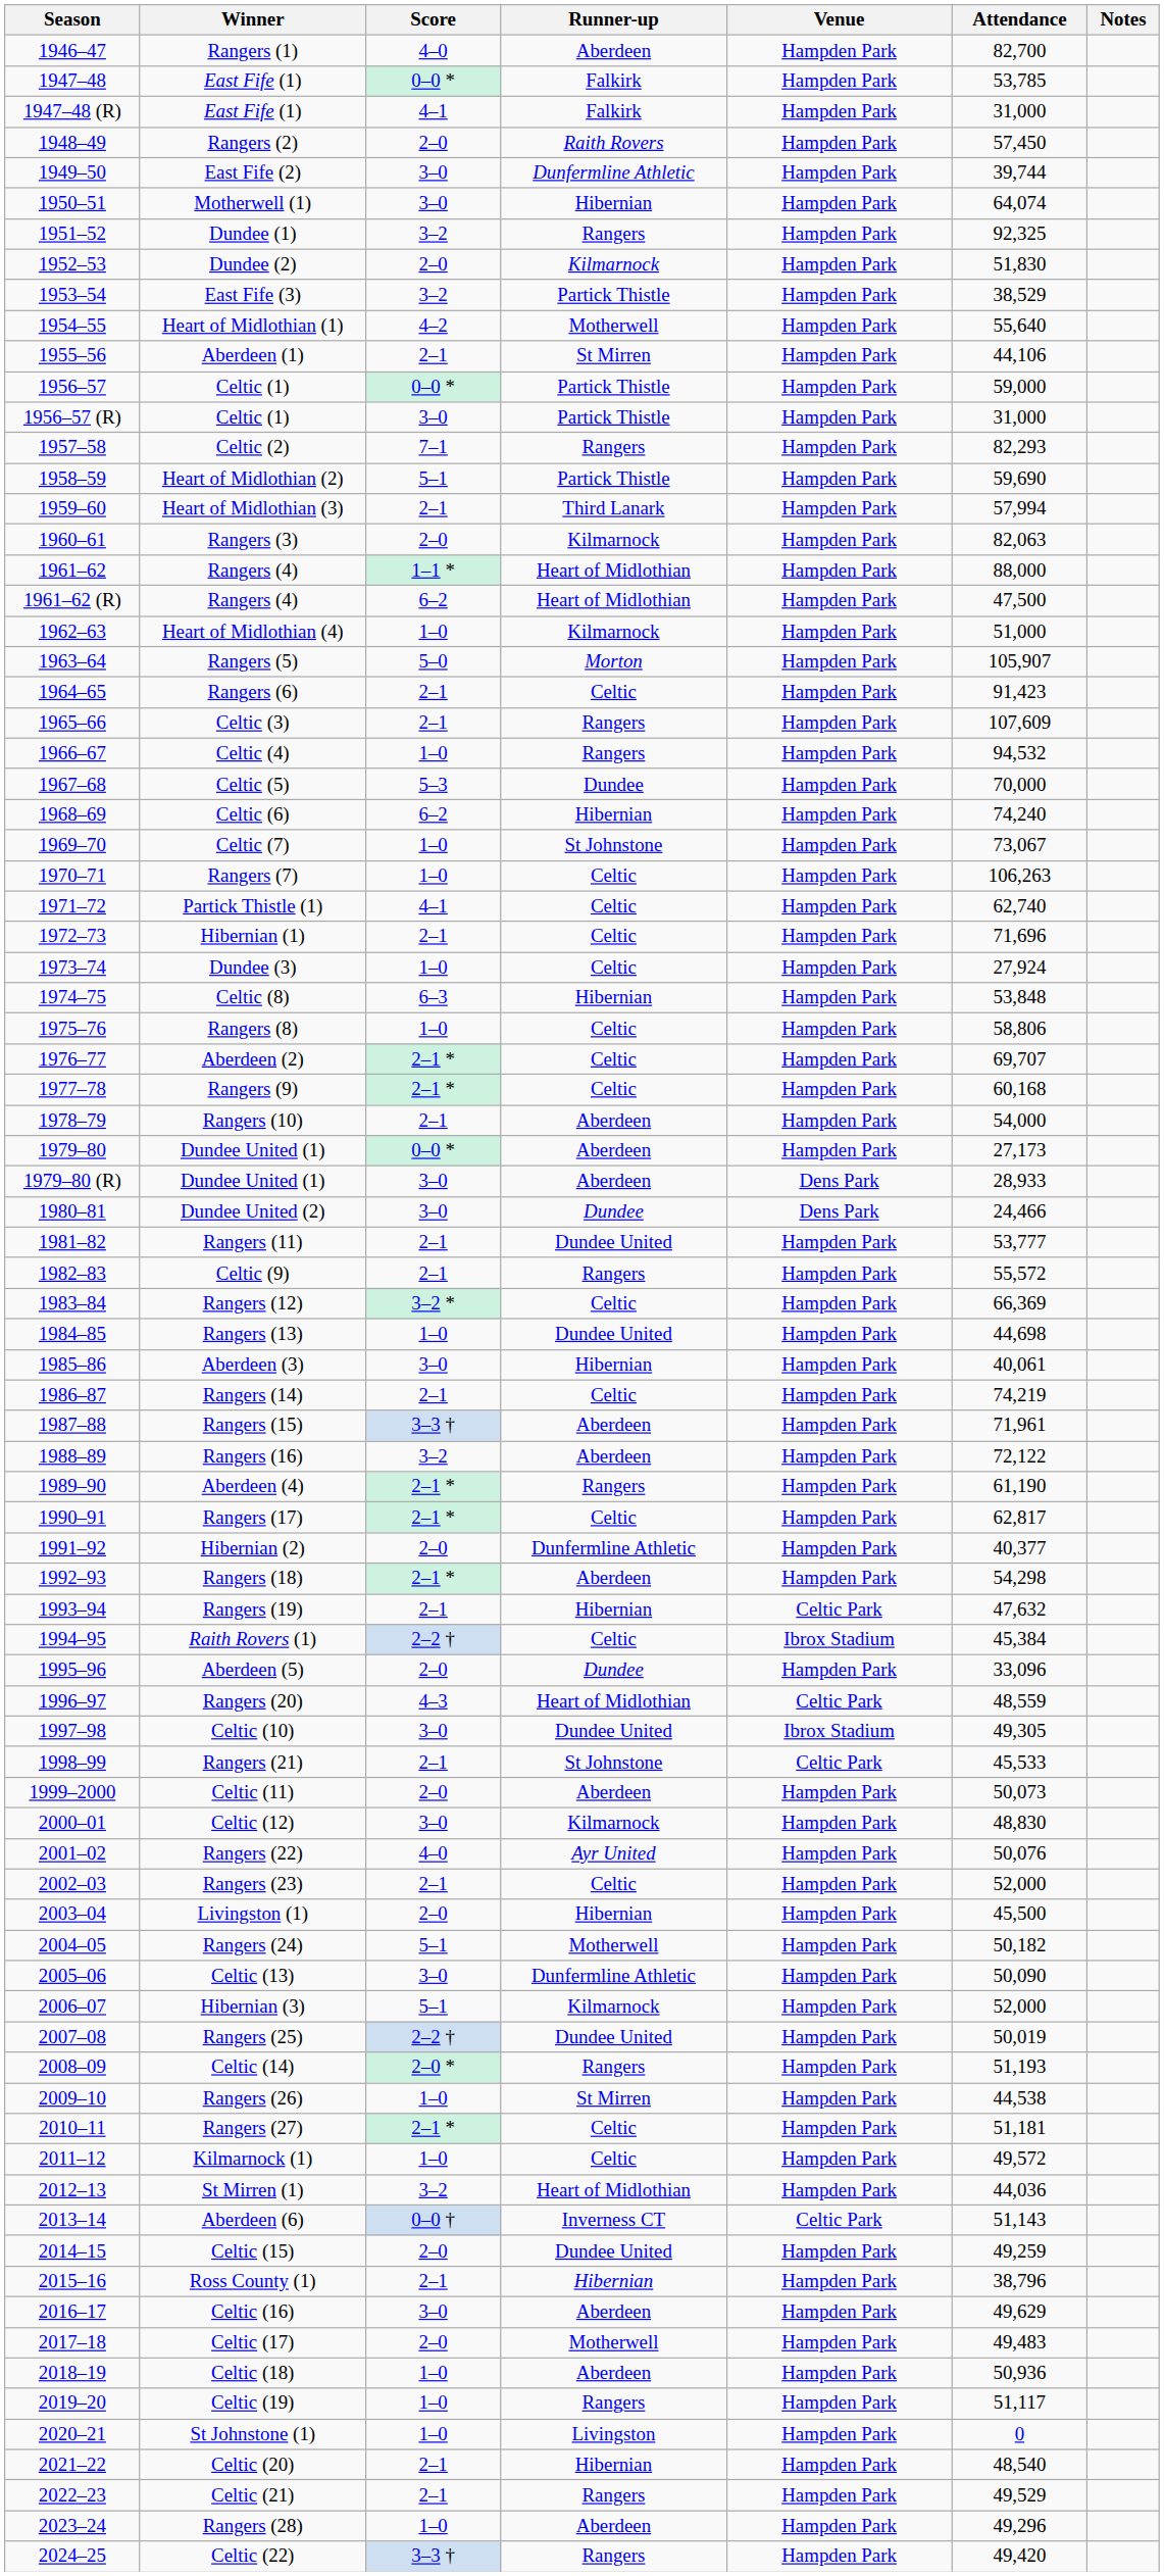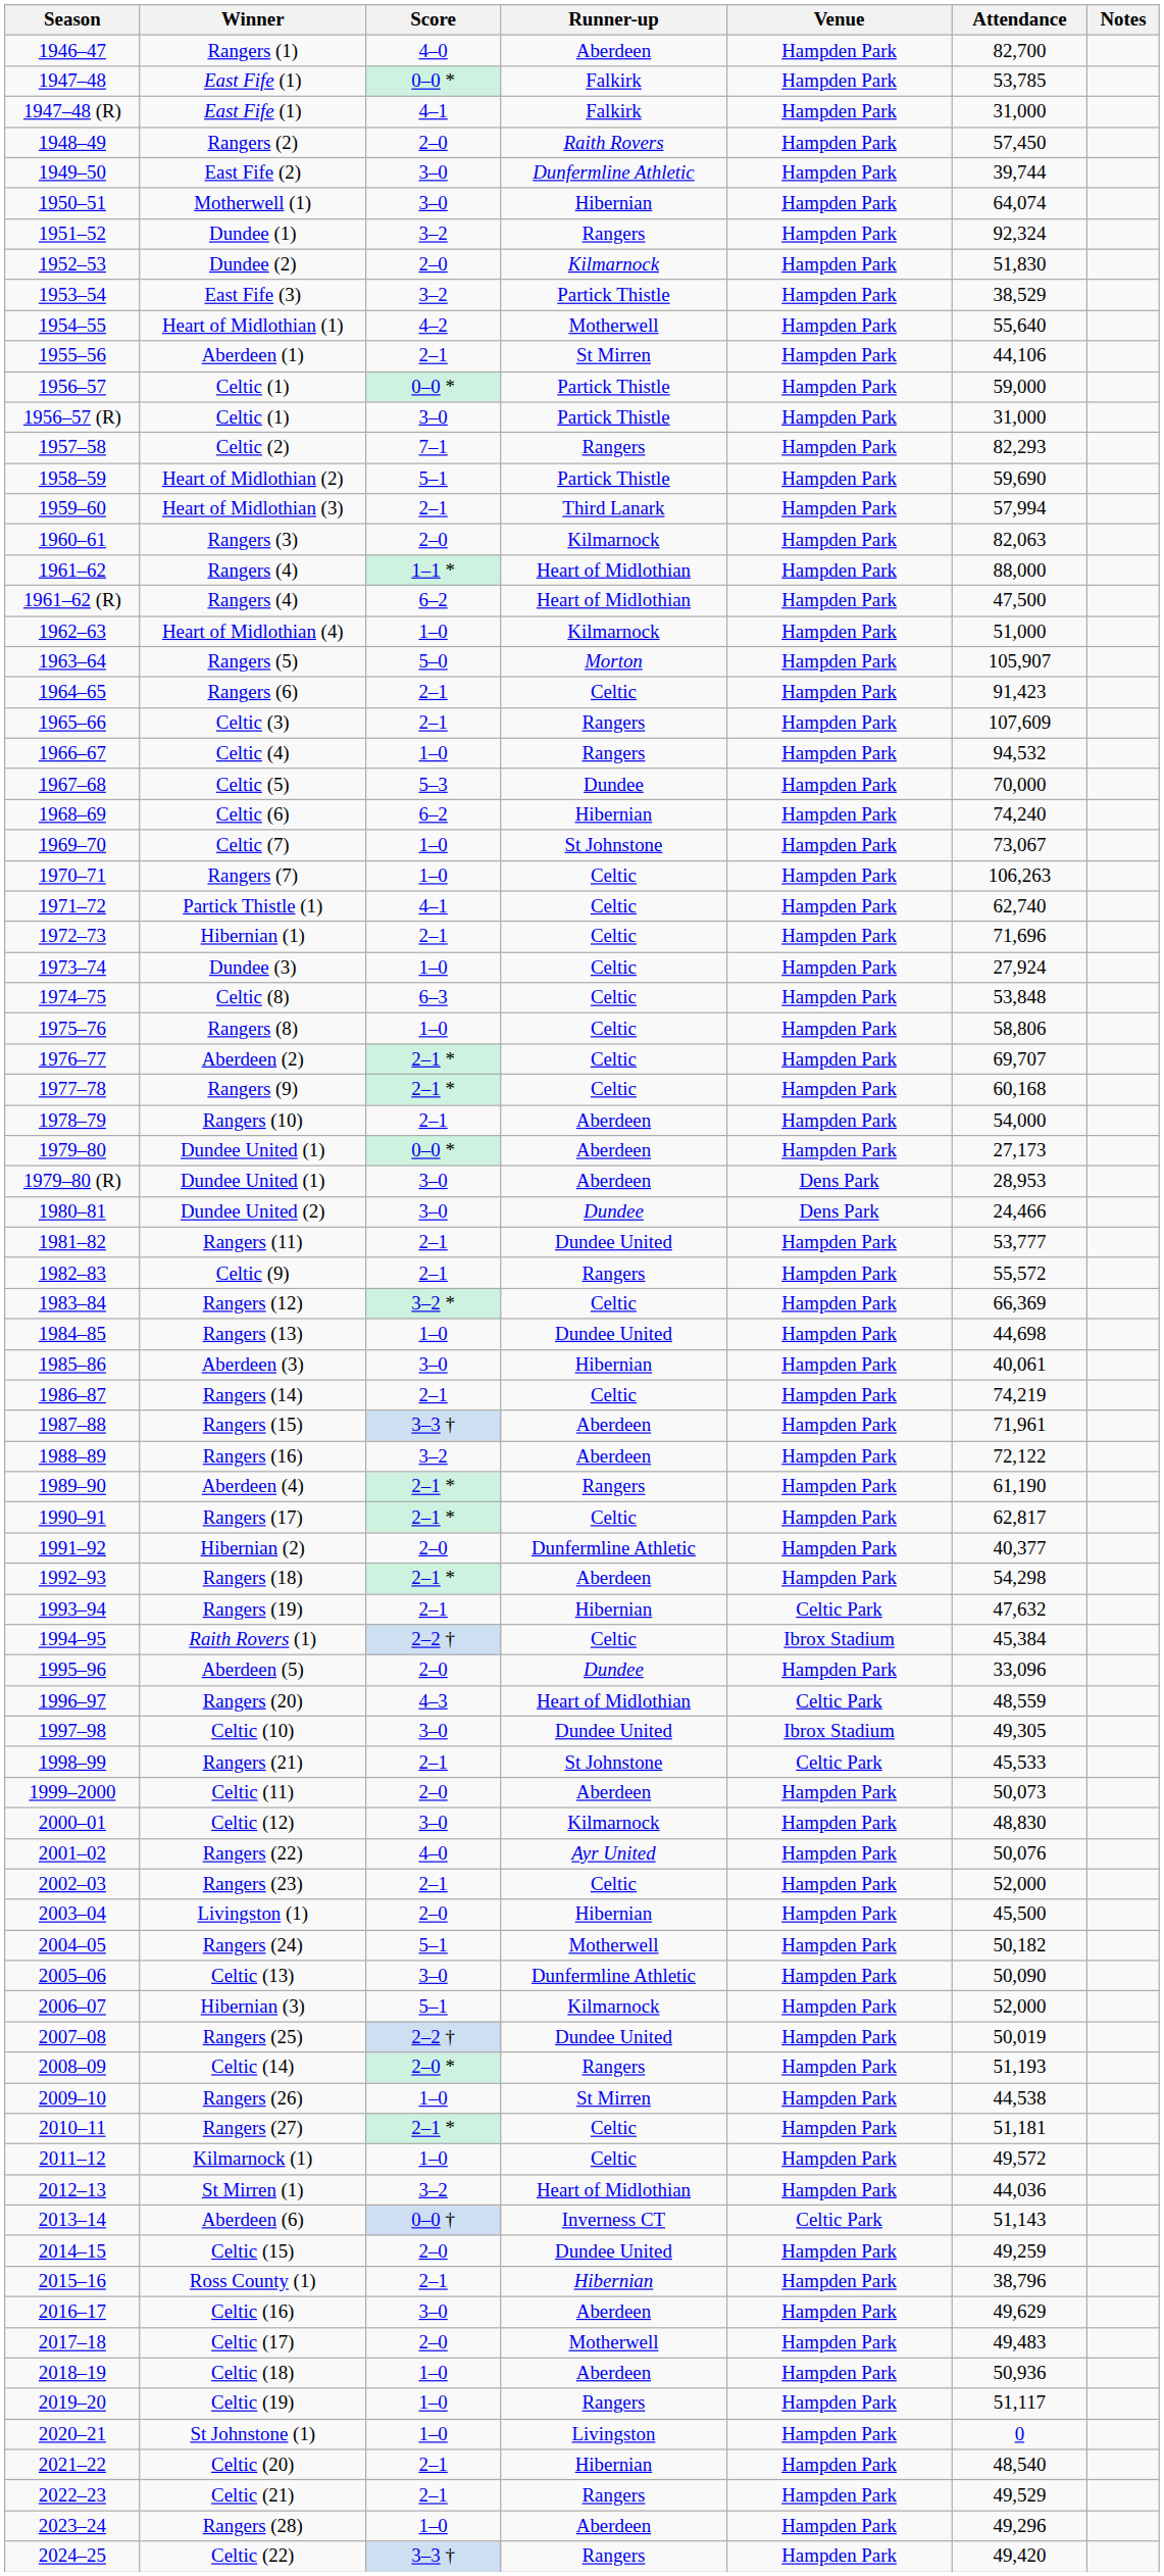Dundee (1) | Attendance: 92,325 -> 92,324
Celtic (8) | Runner-up: Hibernian -> Celtic
1979–80 (R) / Dundee United (1) | Attendance: 28,933 -> 28,953
